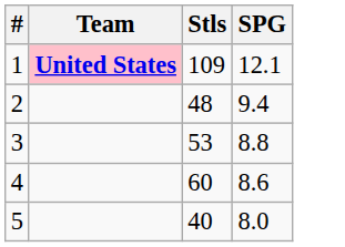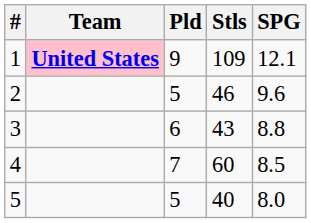+ column: Pld | 9 | 5 | 6 | 7 | 5
2 | Stls: 48 -> 46
2 | SPG: 9.4 -> 9.6
3 | Stls: 53 -> 43
4 | SPG: 8.6 -> 8.5
